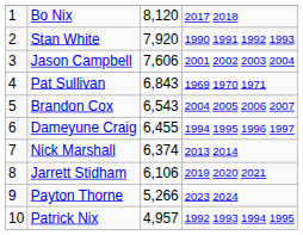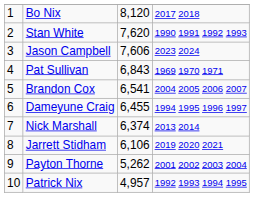Stan White | column 3: 7,920 -> 7,620
Jason Campbell | column 4: 2001 2002 2003 2004 -> 2023 2024
Brandon Cox | column 3: 6,543 -> 6,541
Payton Thorne | column 3: 5,266 -> 5,262
Payton Thorne | column 4: 2023 2024 -> 2001 2002 2003 2004
